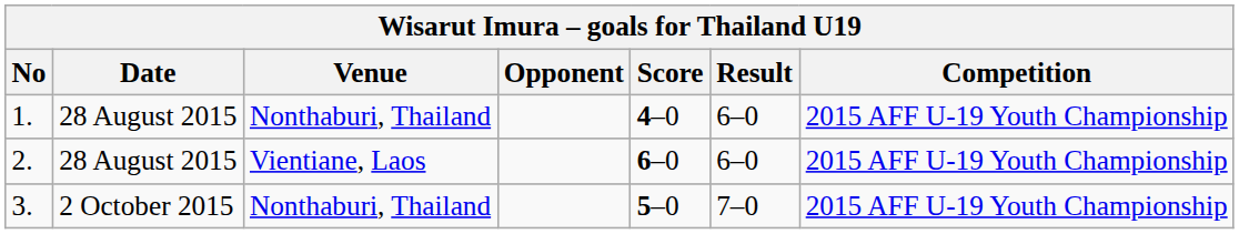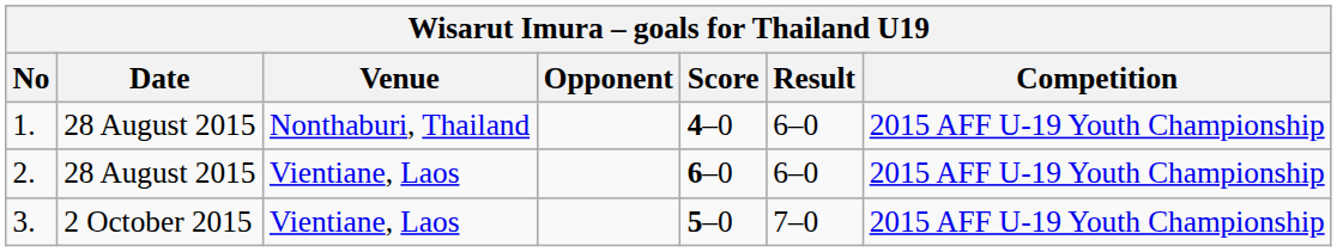3. | Venue: Nonthaburi, Thailand -> Vientiane, Laos
